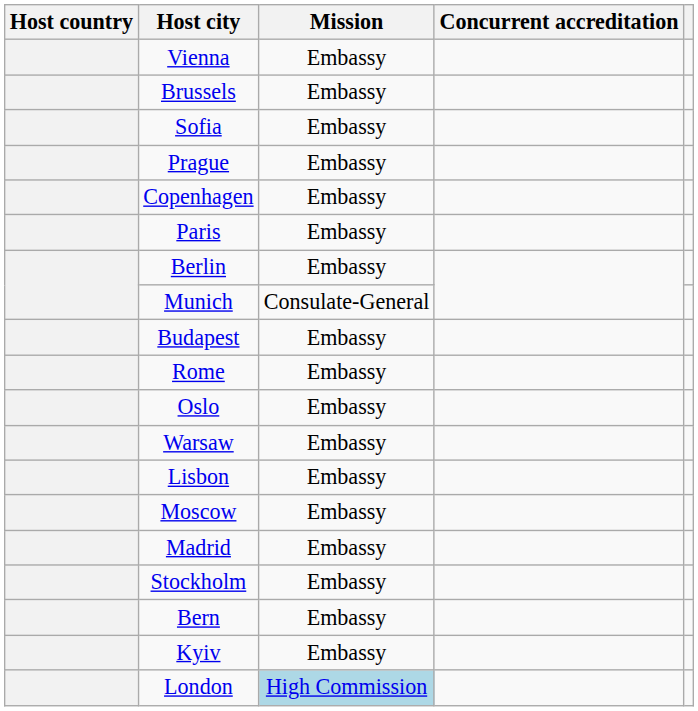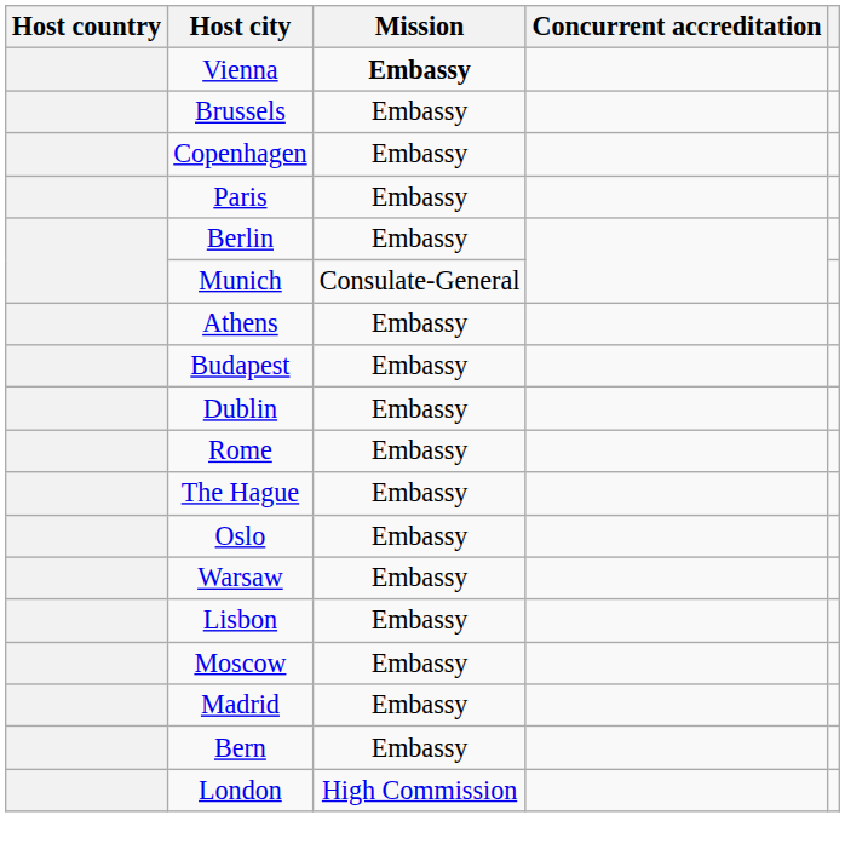Vienna | Mission: normal -> bold
- row: Sofia | Embassy
- row: Prague | Embassy
+ row: Athens | Embassy
+ row: Dublin | Embassy
+ row: The Hague | Embassy
- row: Stockholm | Embassy
- row: Kyiv | Embassy
London | Mission: lightblue background -> no background
